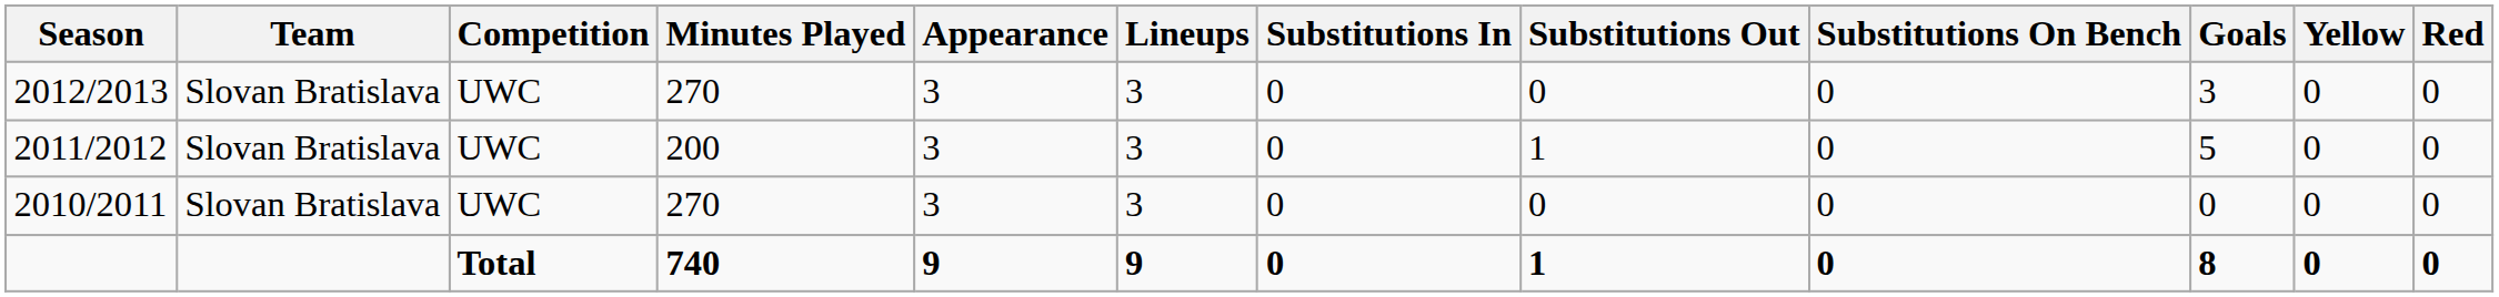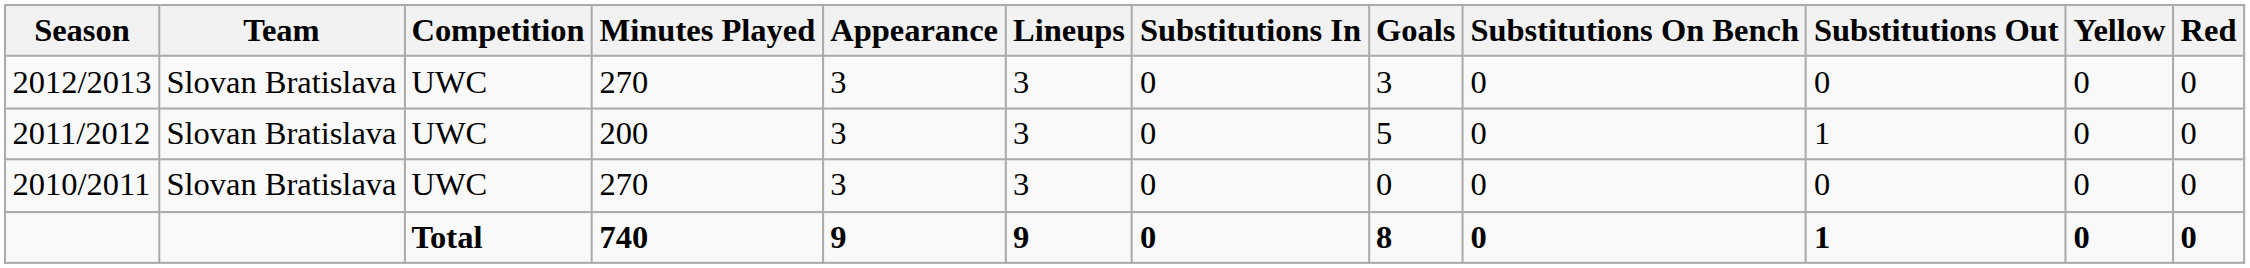columns swapped: Substitutions Out <-> Goals
